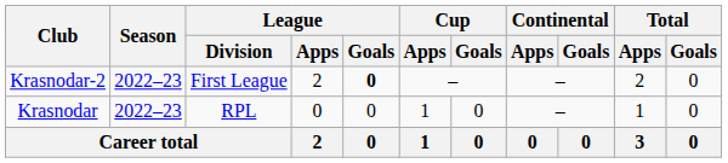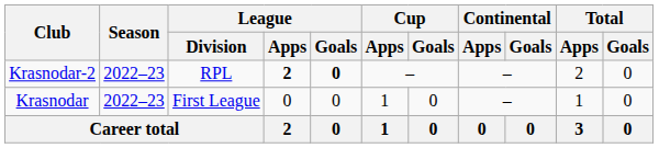Krasnodar-2 | League / Division: First League -> RPL
Krasnodar-2 | League / Apps: normal -> bold
Krasnodar | League / Division: RPL -> First League
